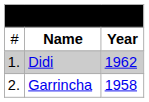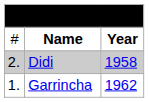Didi | column 1: 1. -> 2.
Didi | column 3: 1962 -> 1958
Garrincha | column 1: 2. -> 1.
Garrincha | column 3: 1958 -> 1962
